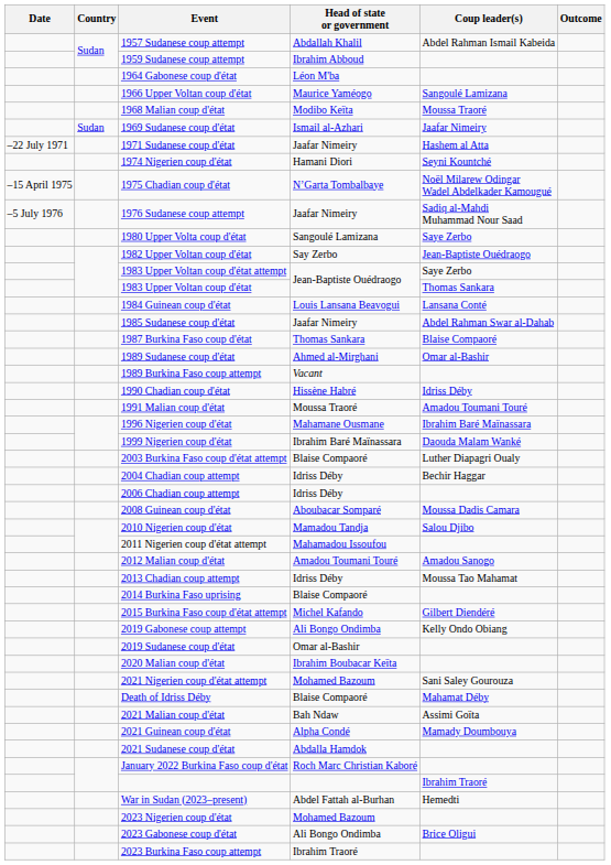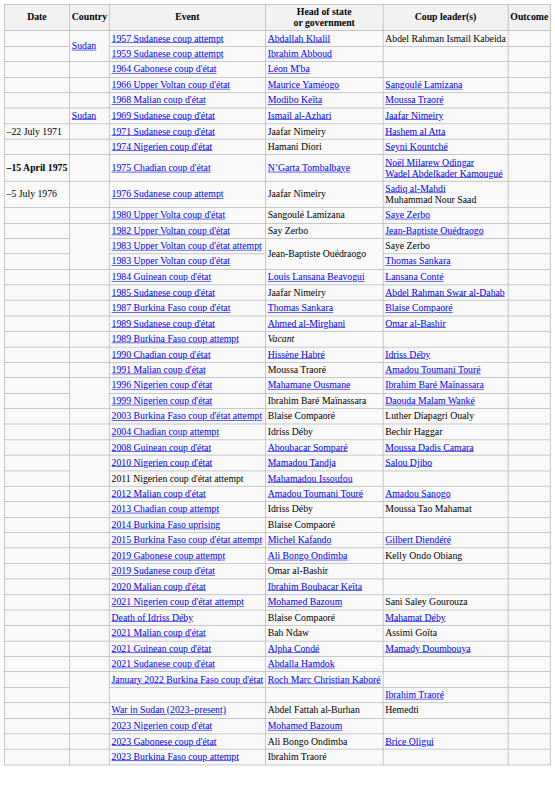1975 Chadian coup d'état | Date: normal -> bold
- row: 2006 Chadian coup attempt | Idriss Déby
